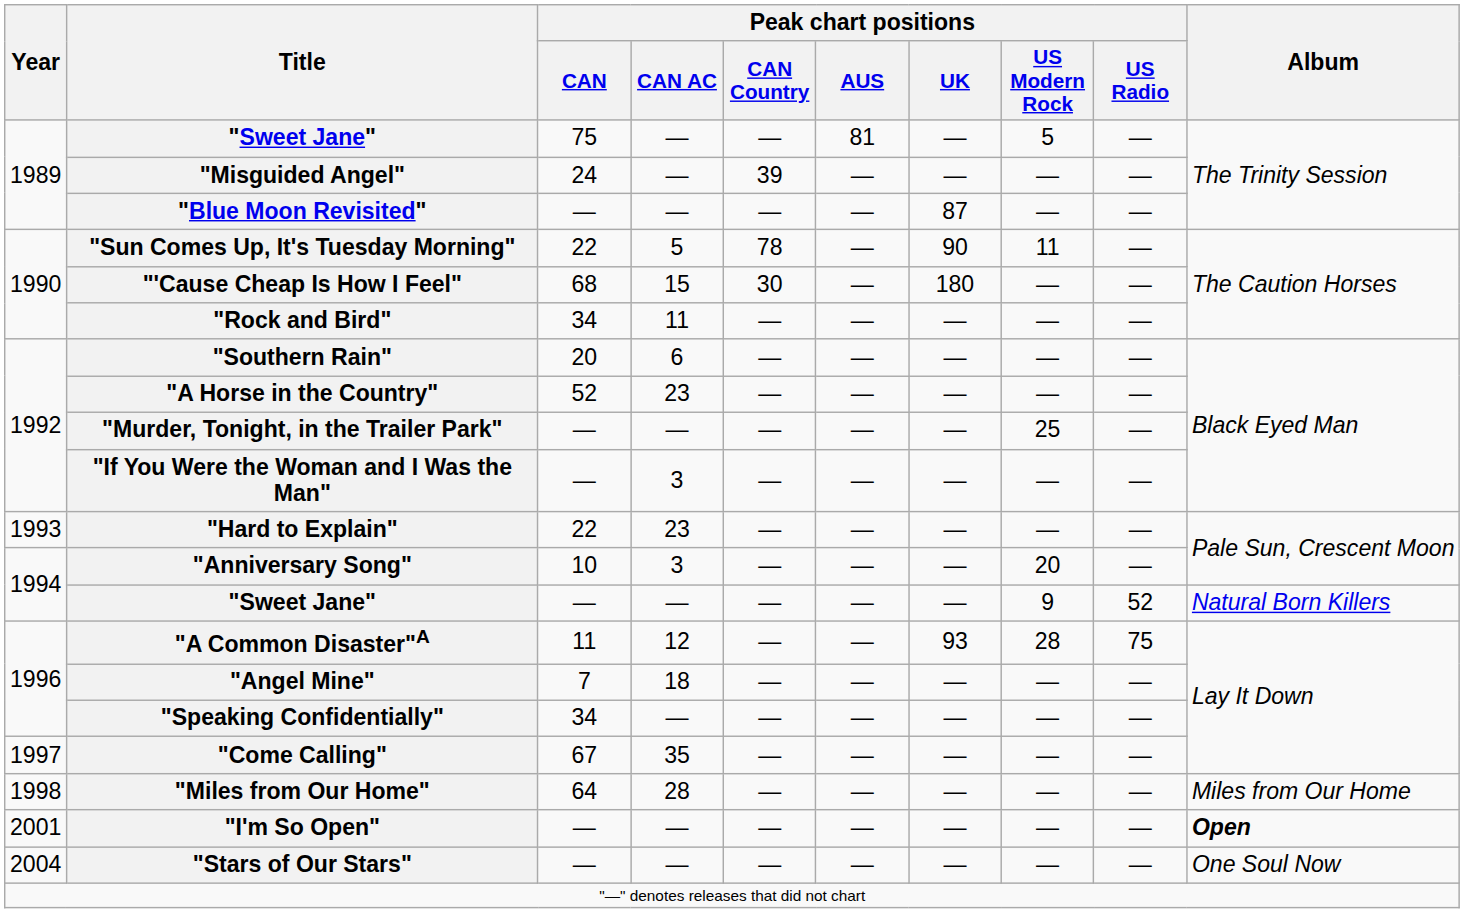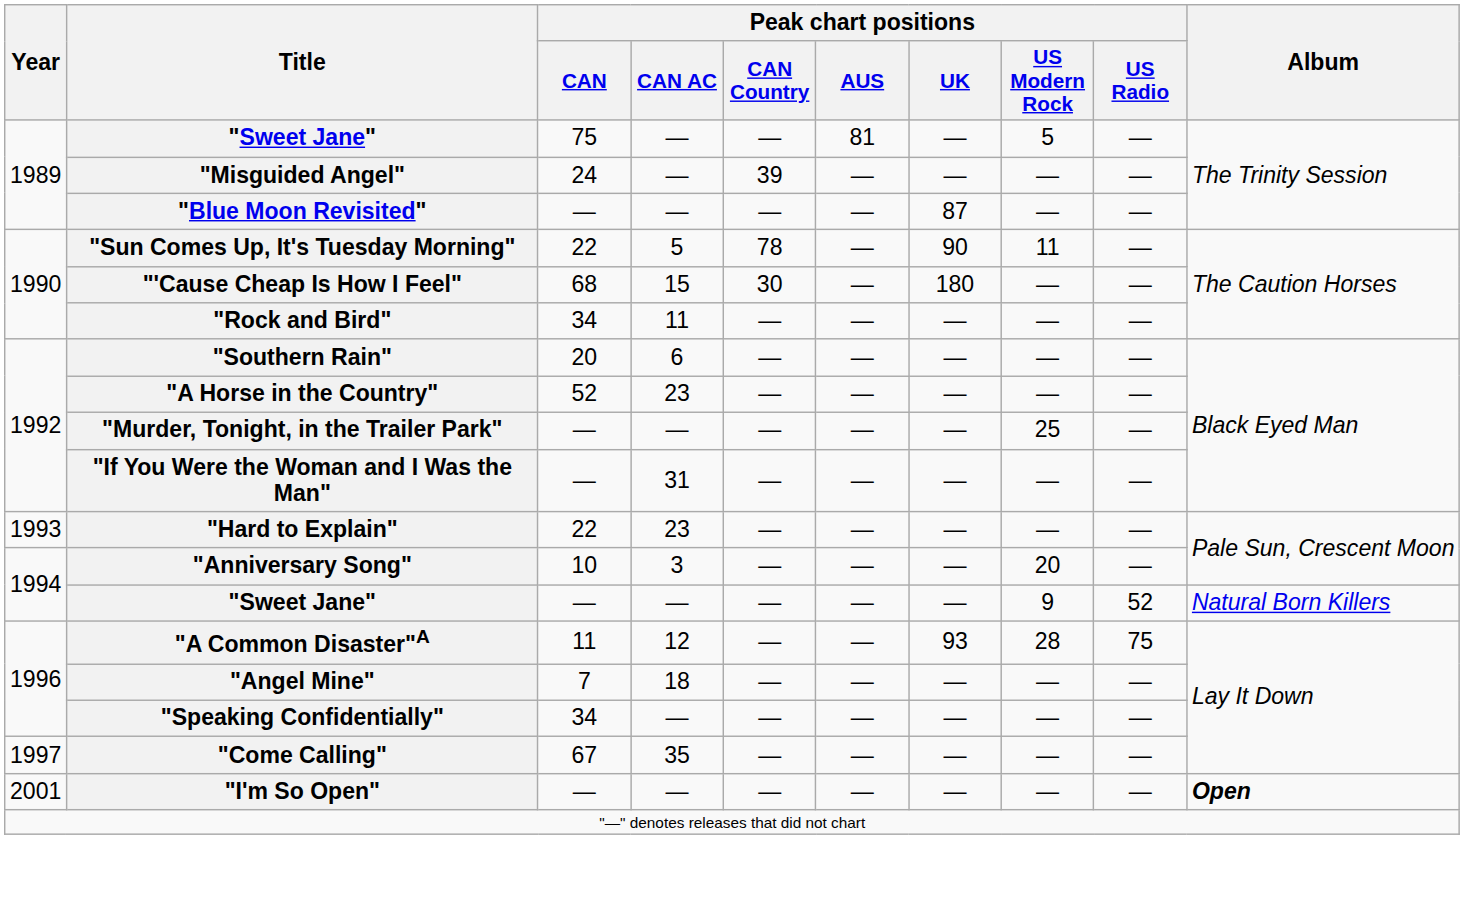"If You Were the Woman and I Was the Man" | Peak chart positions / CAN AC: 3 -> 31
- row: 1998 | "Miles from Our Home" | 64 | 28 | — | — | — | — | — | Miles from Our Home
- row: 2004 | "Stars of Our Stars" | — | — | — | — | — | — | — | One Soul Now
